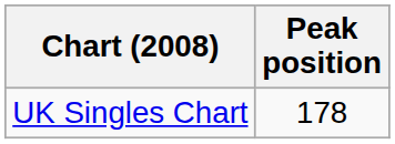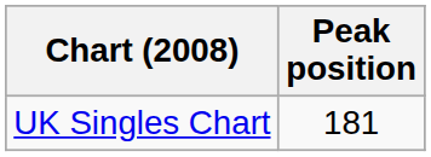UK Singles Chart | Peak position: 178 -> 181
